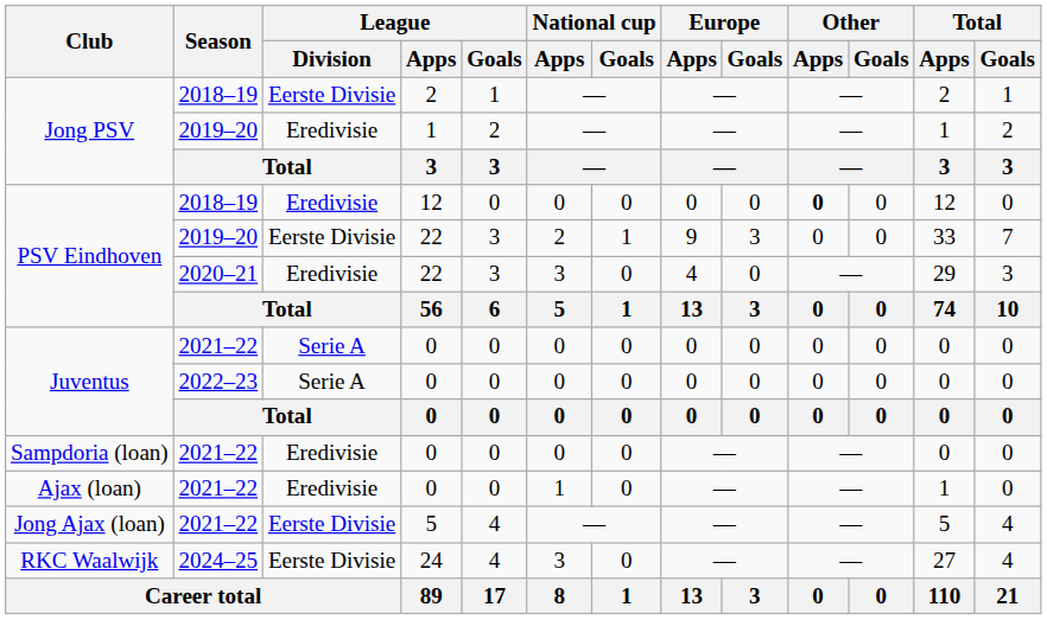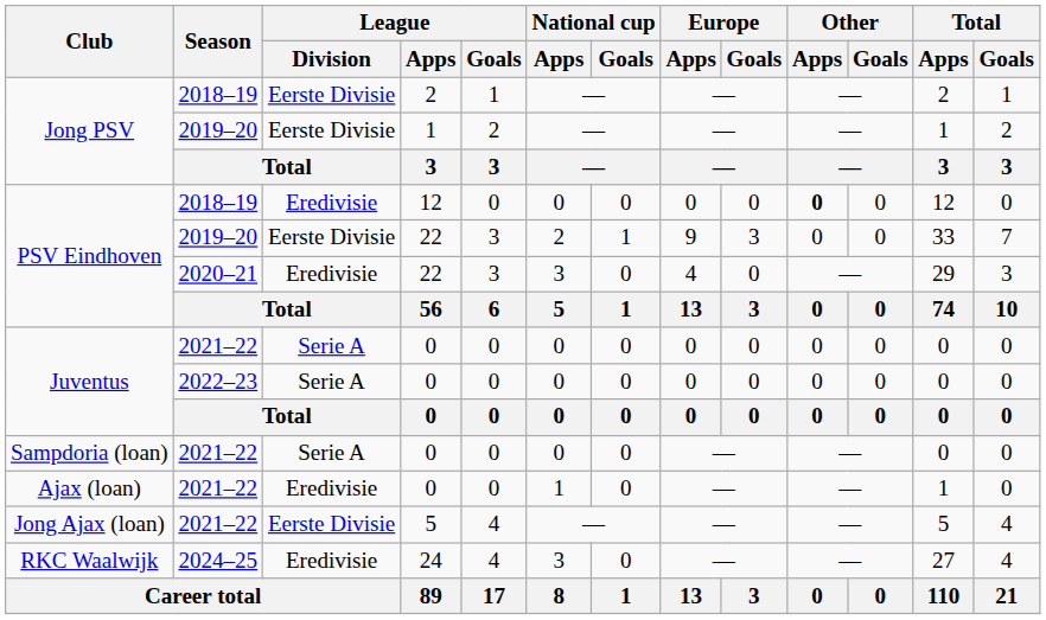Jong PSV / 2019–20 | League / Division: Eredivisie -> Eerste Divisie
Sampdoria (loan) | League / Division: Eredivisie -> Serie A
RKC Waalwijk | League / Division: Eerste Divisie -> Eredivisie
